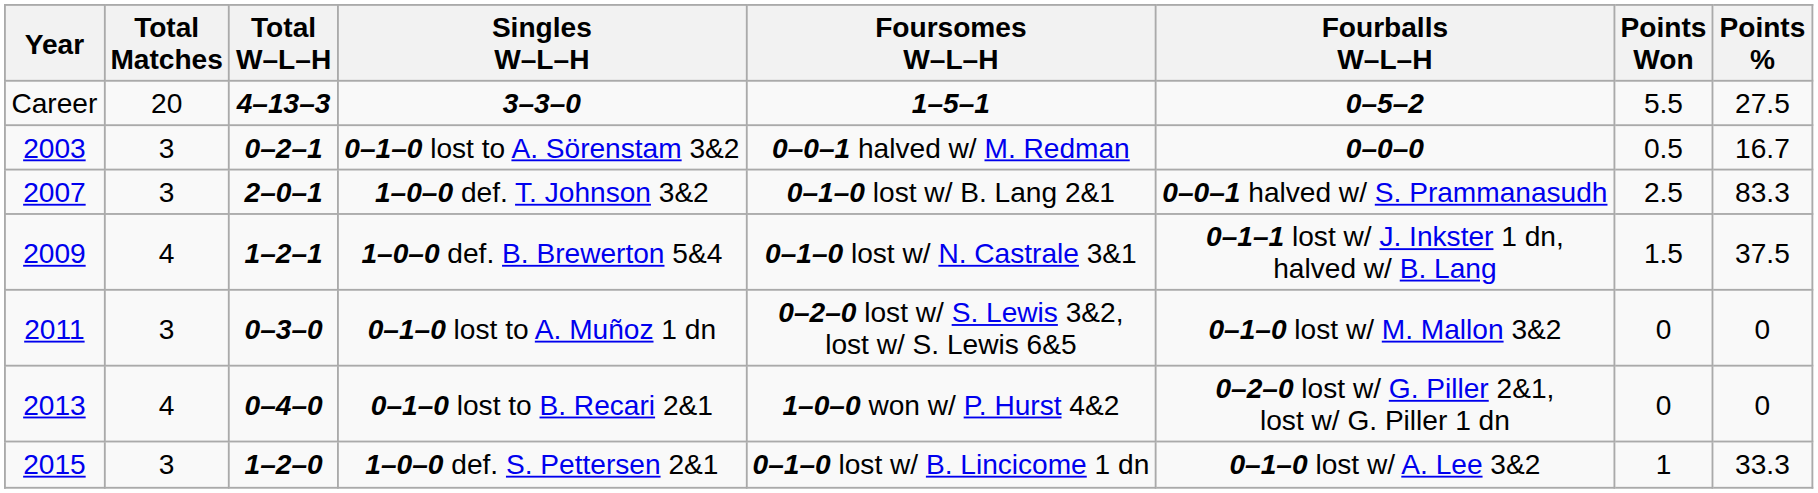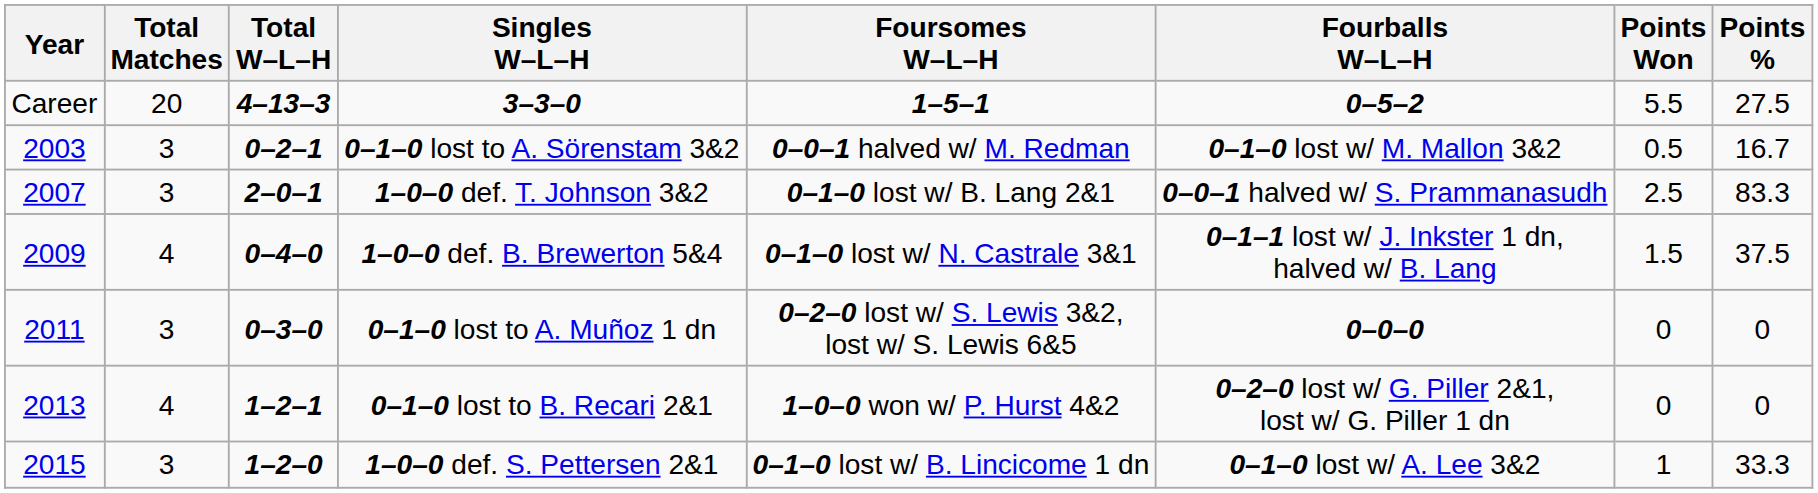0–1–0 lost to A. Sörenstam 3&2 | Fourballs W–L–H: 0–0–0 -> 0–1–0 lost w/ M. Mallon 3&2
1–0–0 def. B. Brewerton 5&4 | Total W–L–H: 1–2–1 -> 0–4–0
0–1–0 lost to A. Muñoz 1 dn | Fourballs W–L–H: 0–1–0 lost w/ M. Mallon 3&2 -> 0–0–0
0–1–0 lost to B. Recari 2&1 | Total W–L–H: 0–4–0 -> 1–2–1
